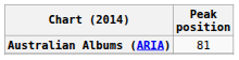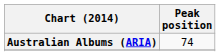Australian Albums (ARIA) | Peak position: 81 -> 74
